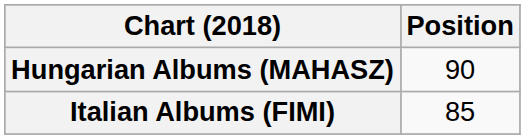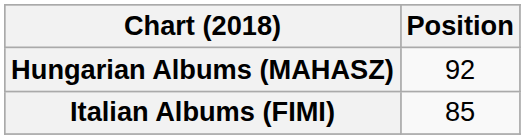Hungarian Albums (MAHASZ) | Position: 90 -> 92
